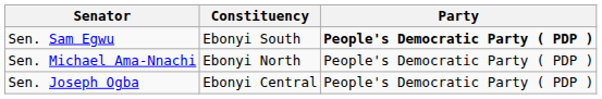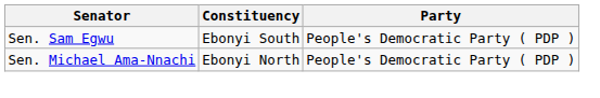Sen. Sam Egwu | Party: bold -> normal
- row: Sen. Joseph Ogba | Ebonyi Central | People's Democratic Party ( PDP )
